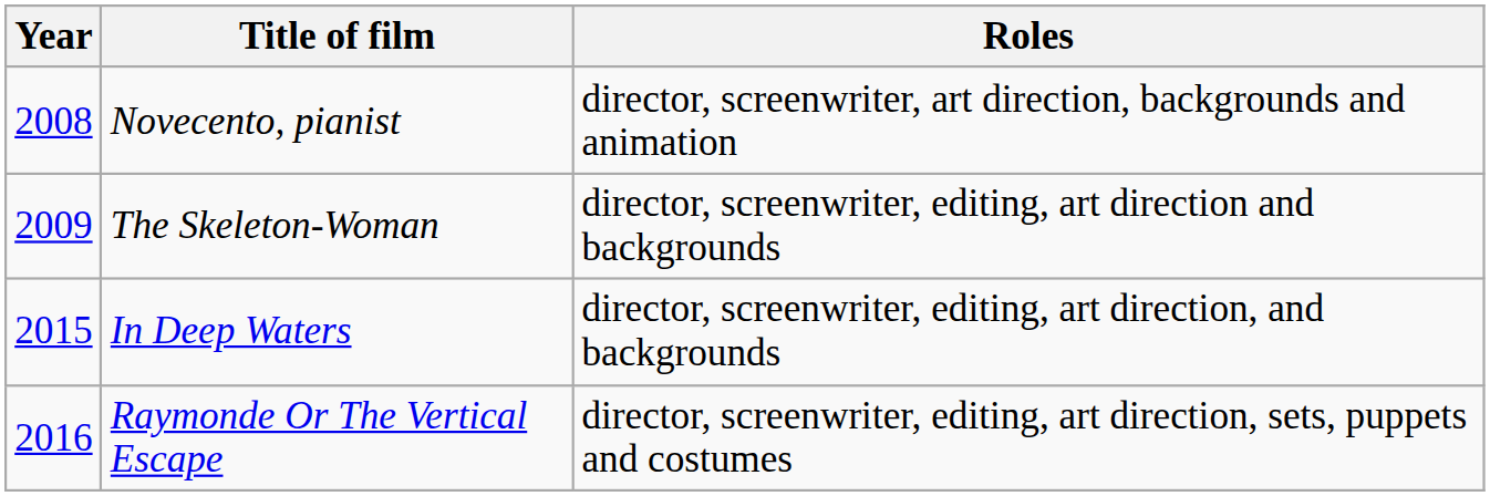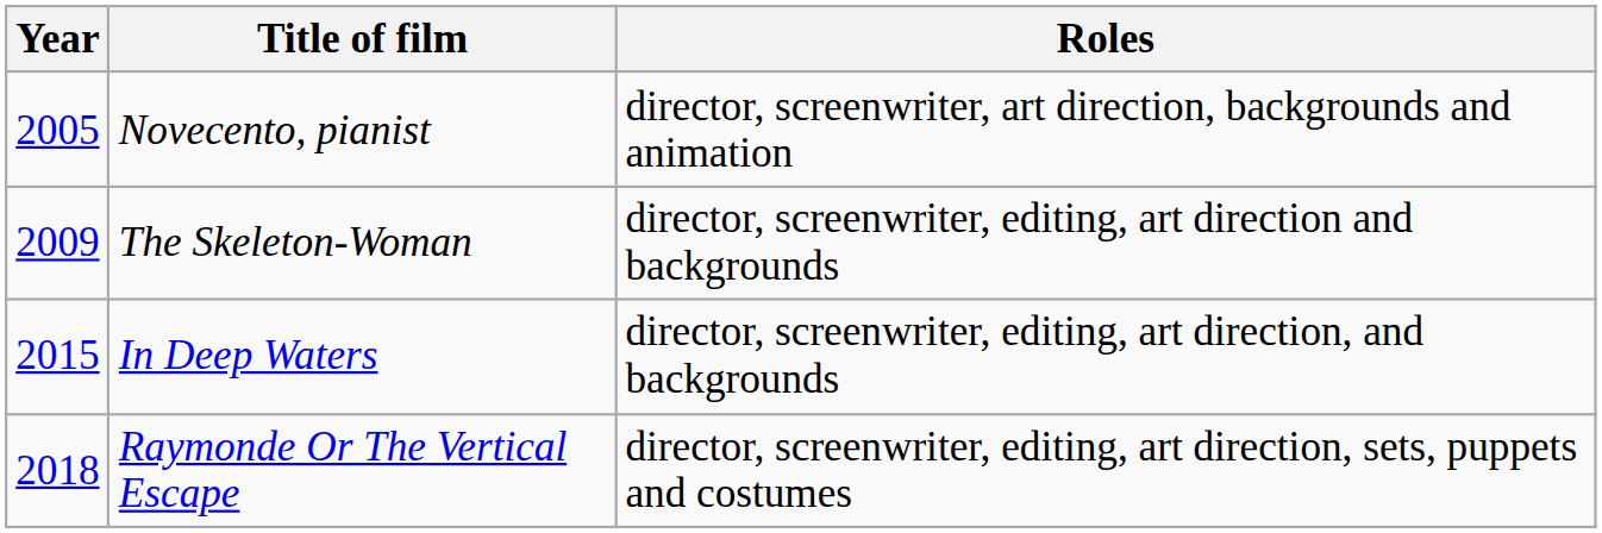Novecento, pianist | Year: 2008 -> 2005
Raymonde Or The Vertical Escape | Year: 2016 -> 2018
